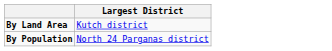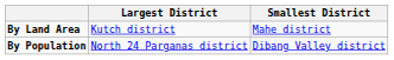+ column: Smallest District | Mahe district | Dibang Valley district
